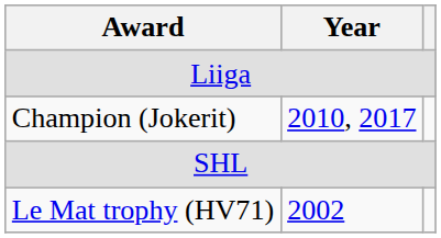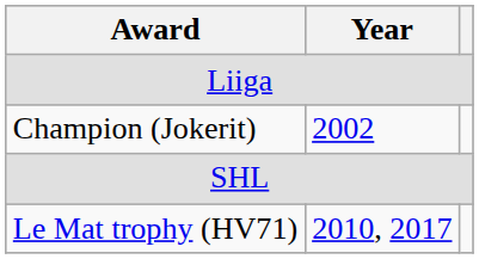Champion (Jokerit) | Year: 2010, 2017 -> 2002
Le Mat trophy (HV71) | Year: 2002 -> 2010, 2017
